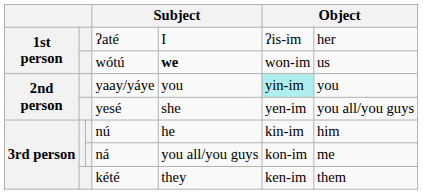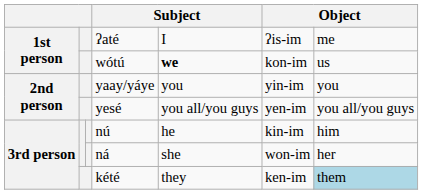ʔaté | column 7: her -> me
wótú | column 6: won-im -> kon-im
yaay/yáye | column 6: paleturquoise background -> no background
yesé | column 5: she -> you all/you guys
ná | column 5: you all/you guys -> she
ná | column 6: kon-im -> won-im
ná | column 7: me -> her
kété | column 7: no background -> lightblue background
